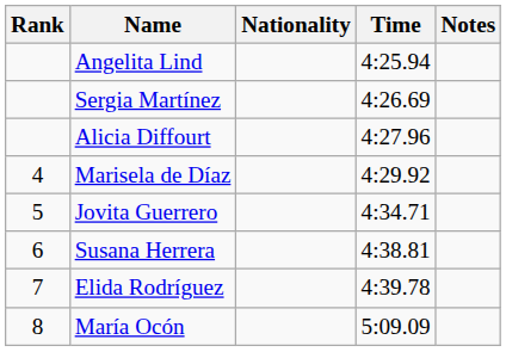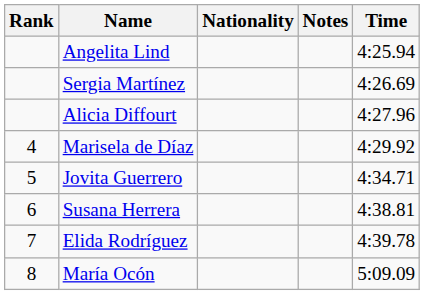columns swapped: Time <-> Notes
